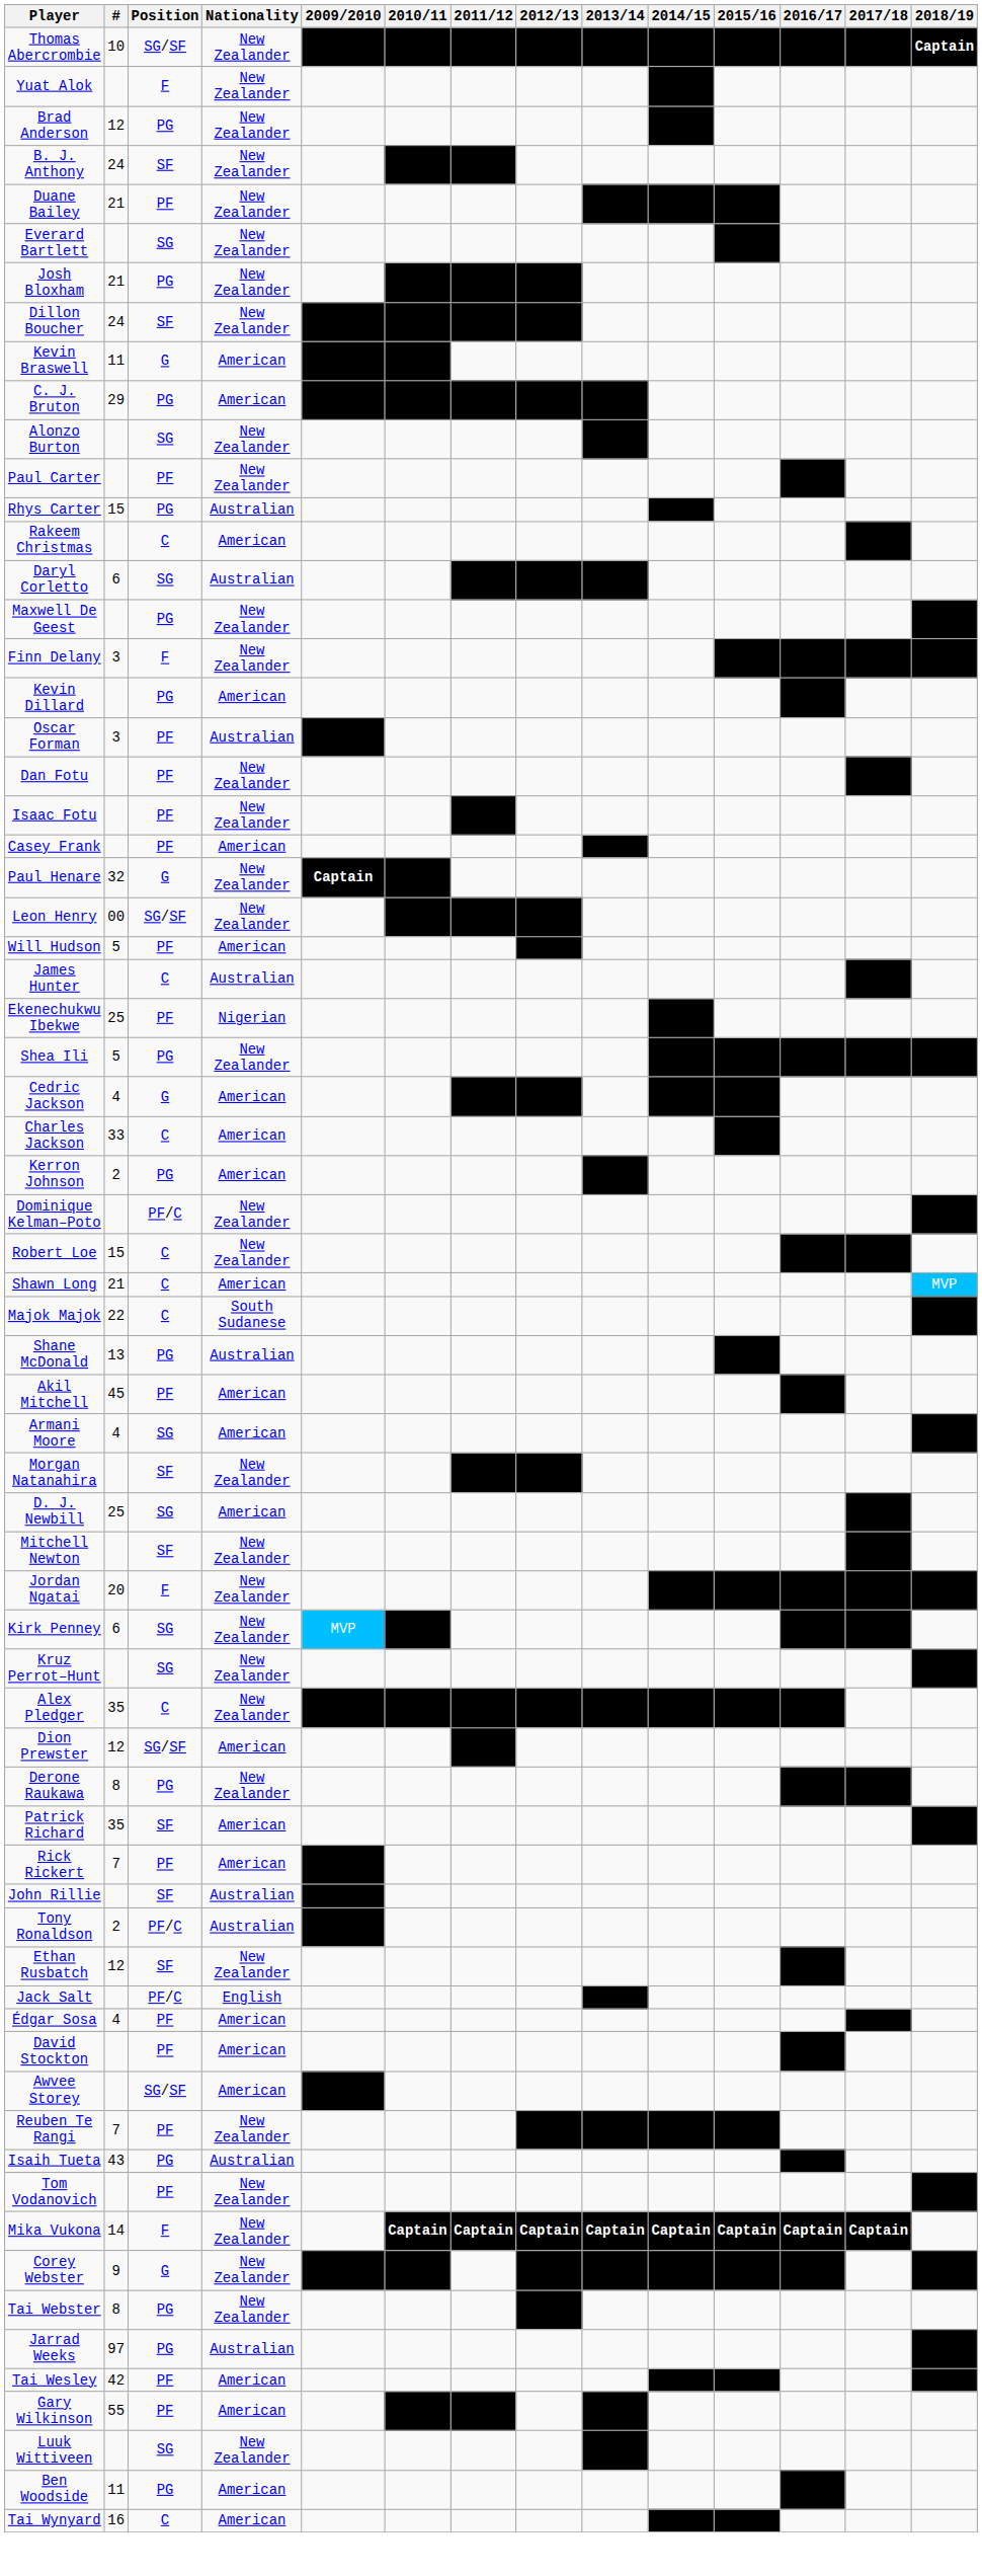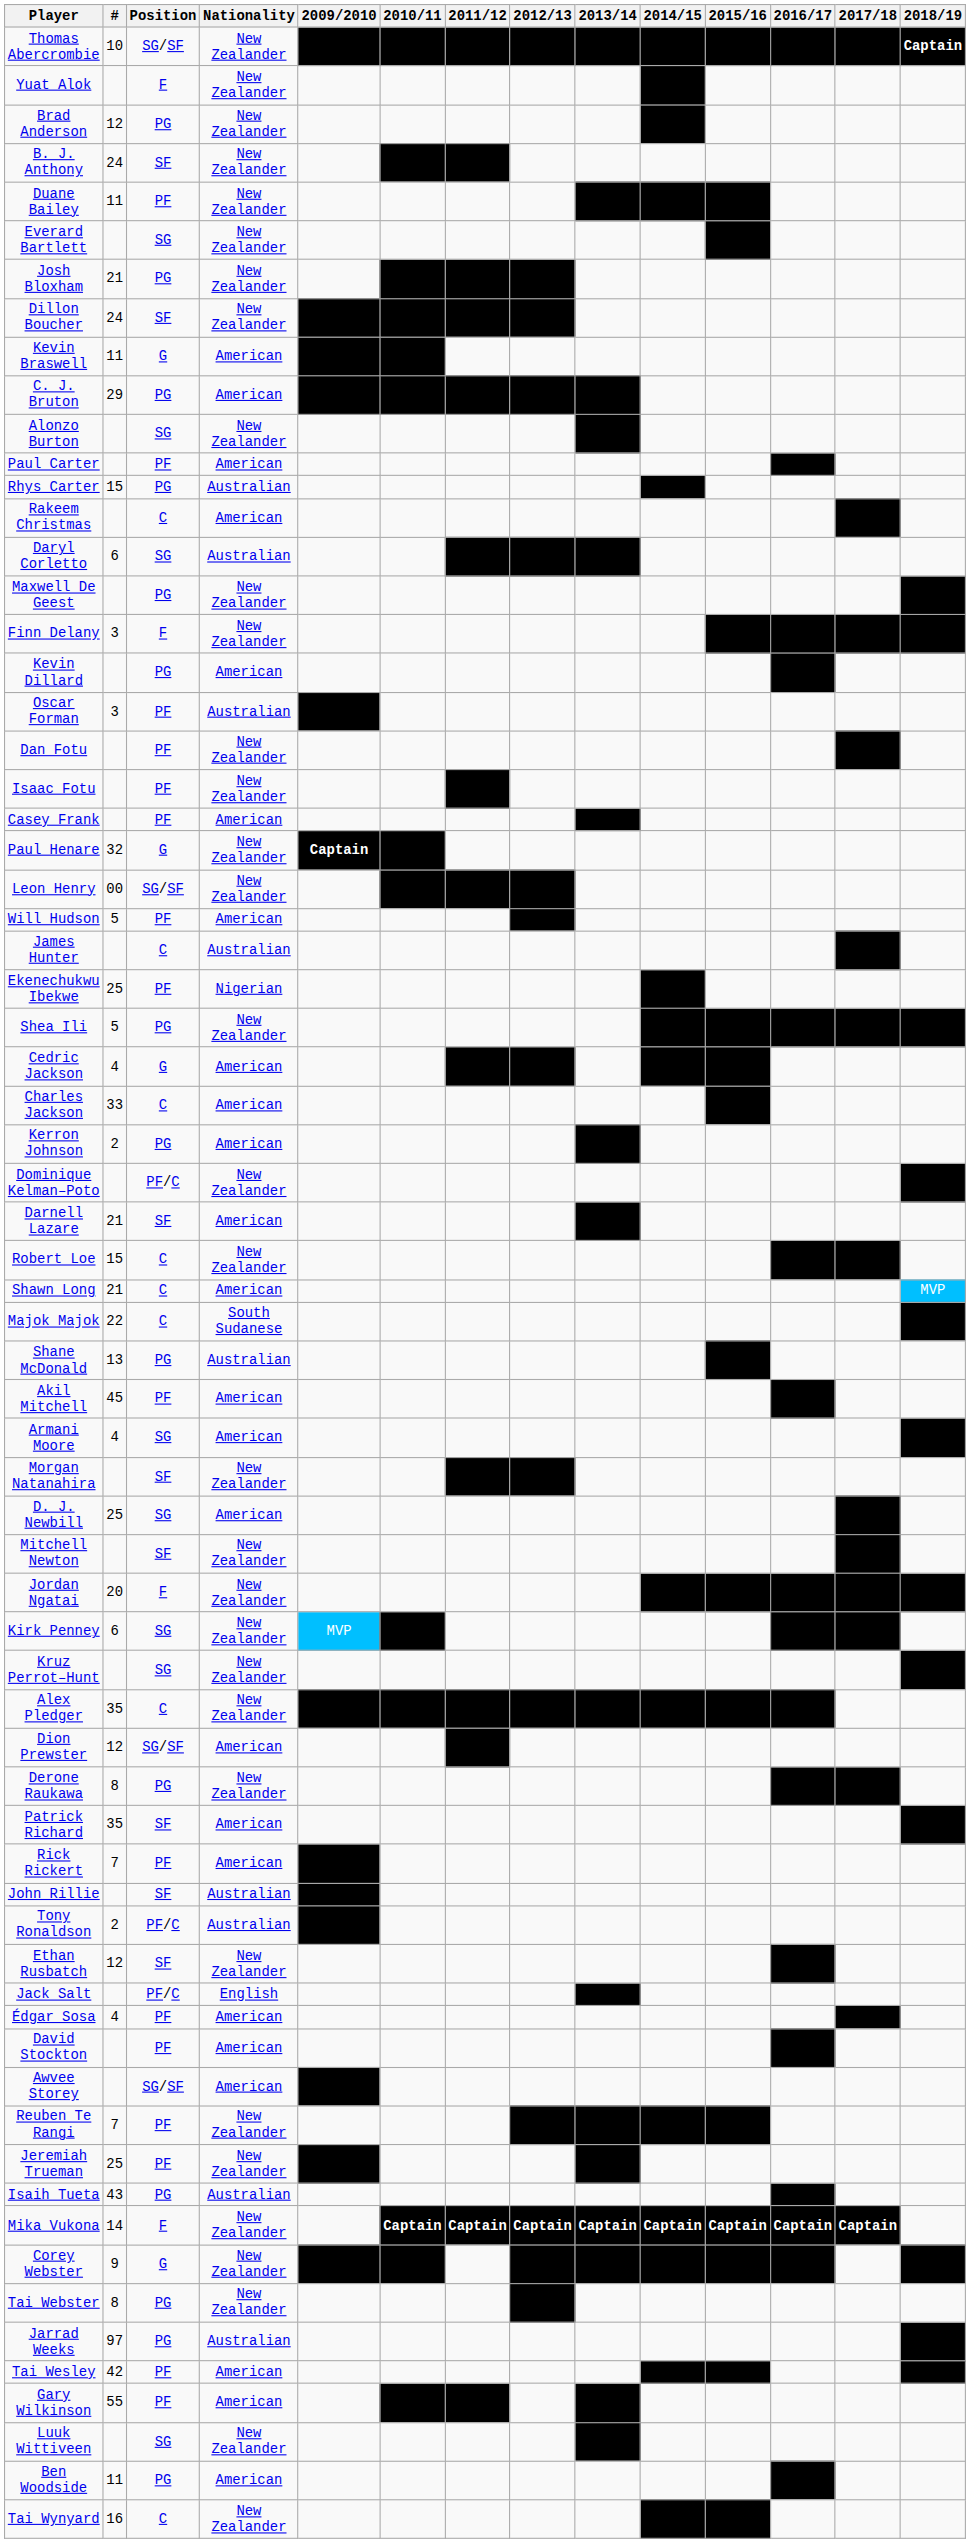Duane Bailey | #: 21 -> 11
Paul Carter | Nationality: New Zealander -> American
+ row: Darnell Lazare | 21 | SF | American | Player
+ row: Jeremiah Trueman | 25 | PF | New Zealander | Player | Player
- row: Tom Vodanovich | PF | New Zealander | Player
Tai Wynyard | Nationality: American -> New Zealander
